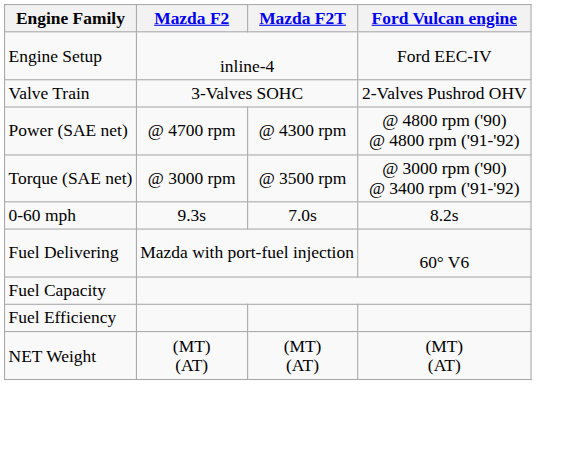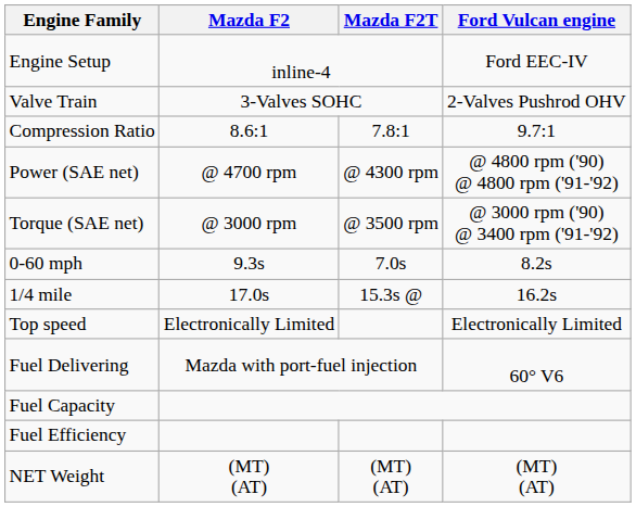+ row: Compression Ratio | 8.6:1 | 7.8:1 | 9.7:1
+ row: 1/4 mile | 17.0s | 15.3s @ | 16.2s
+ row: Top speed | Electronically Limited | Electronically Limited
